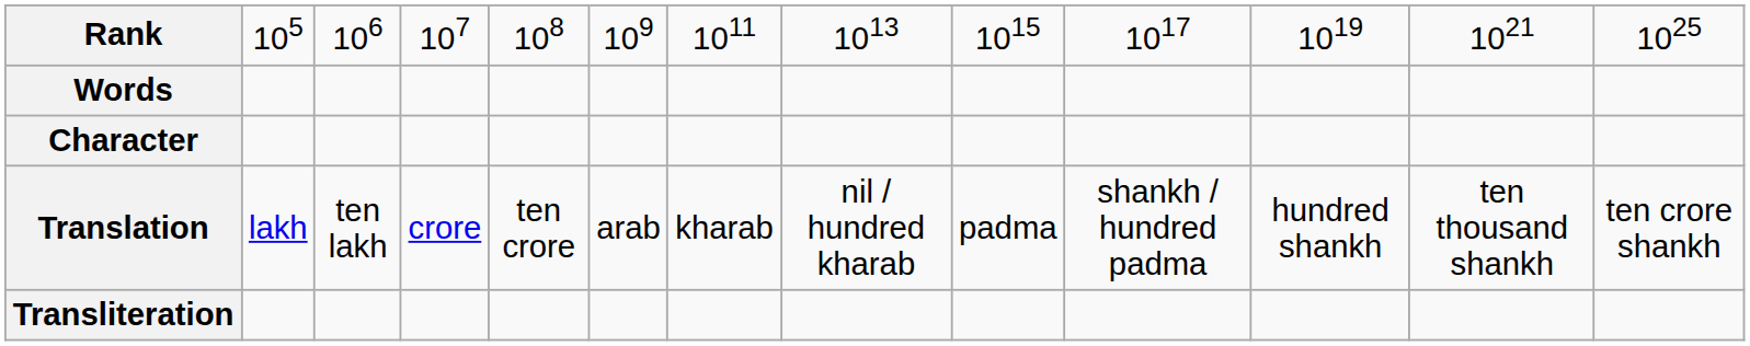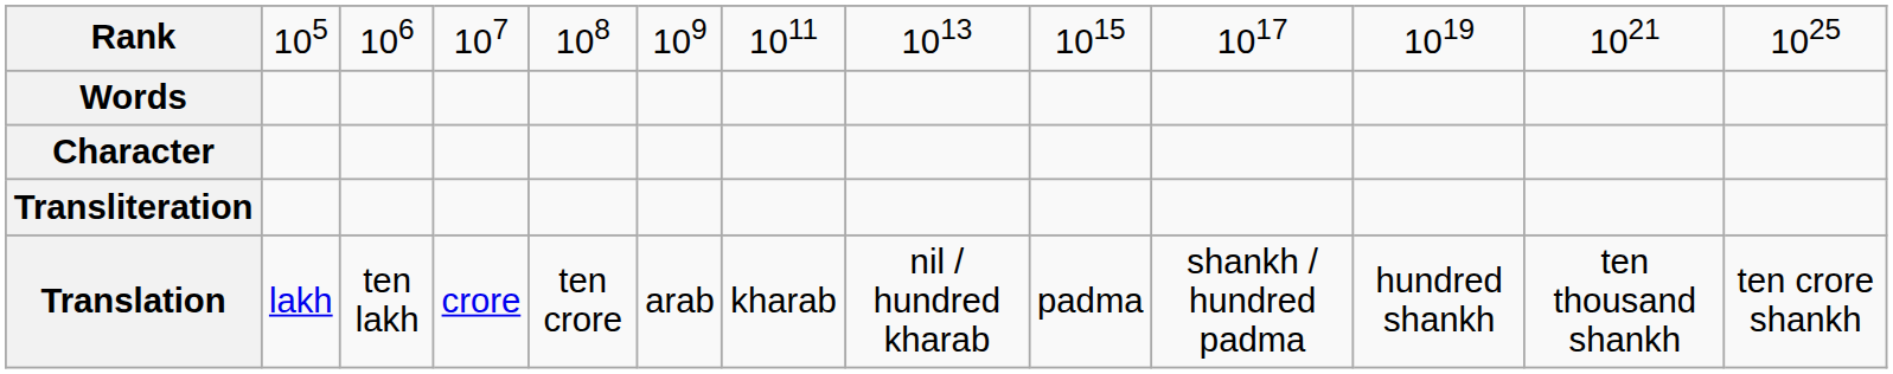rows swapped: Transliteration <-> Translation
